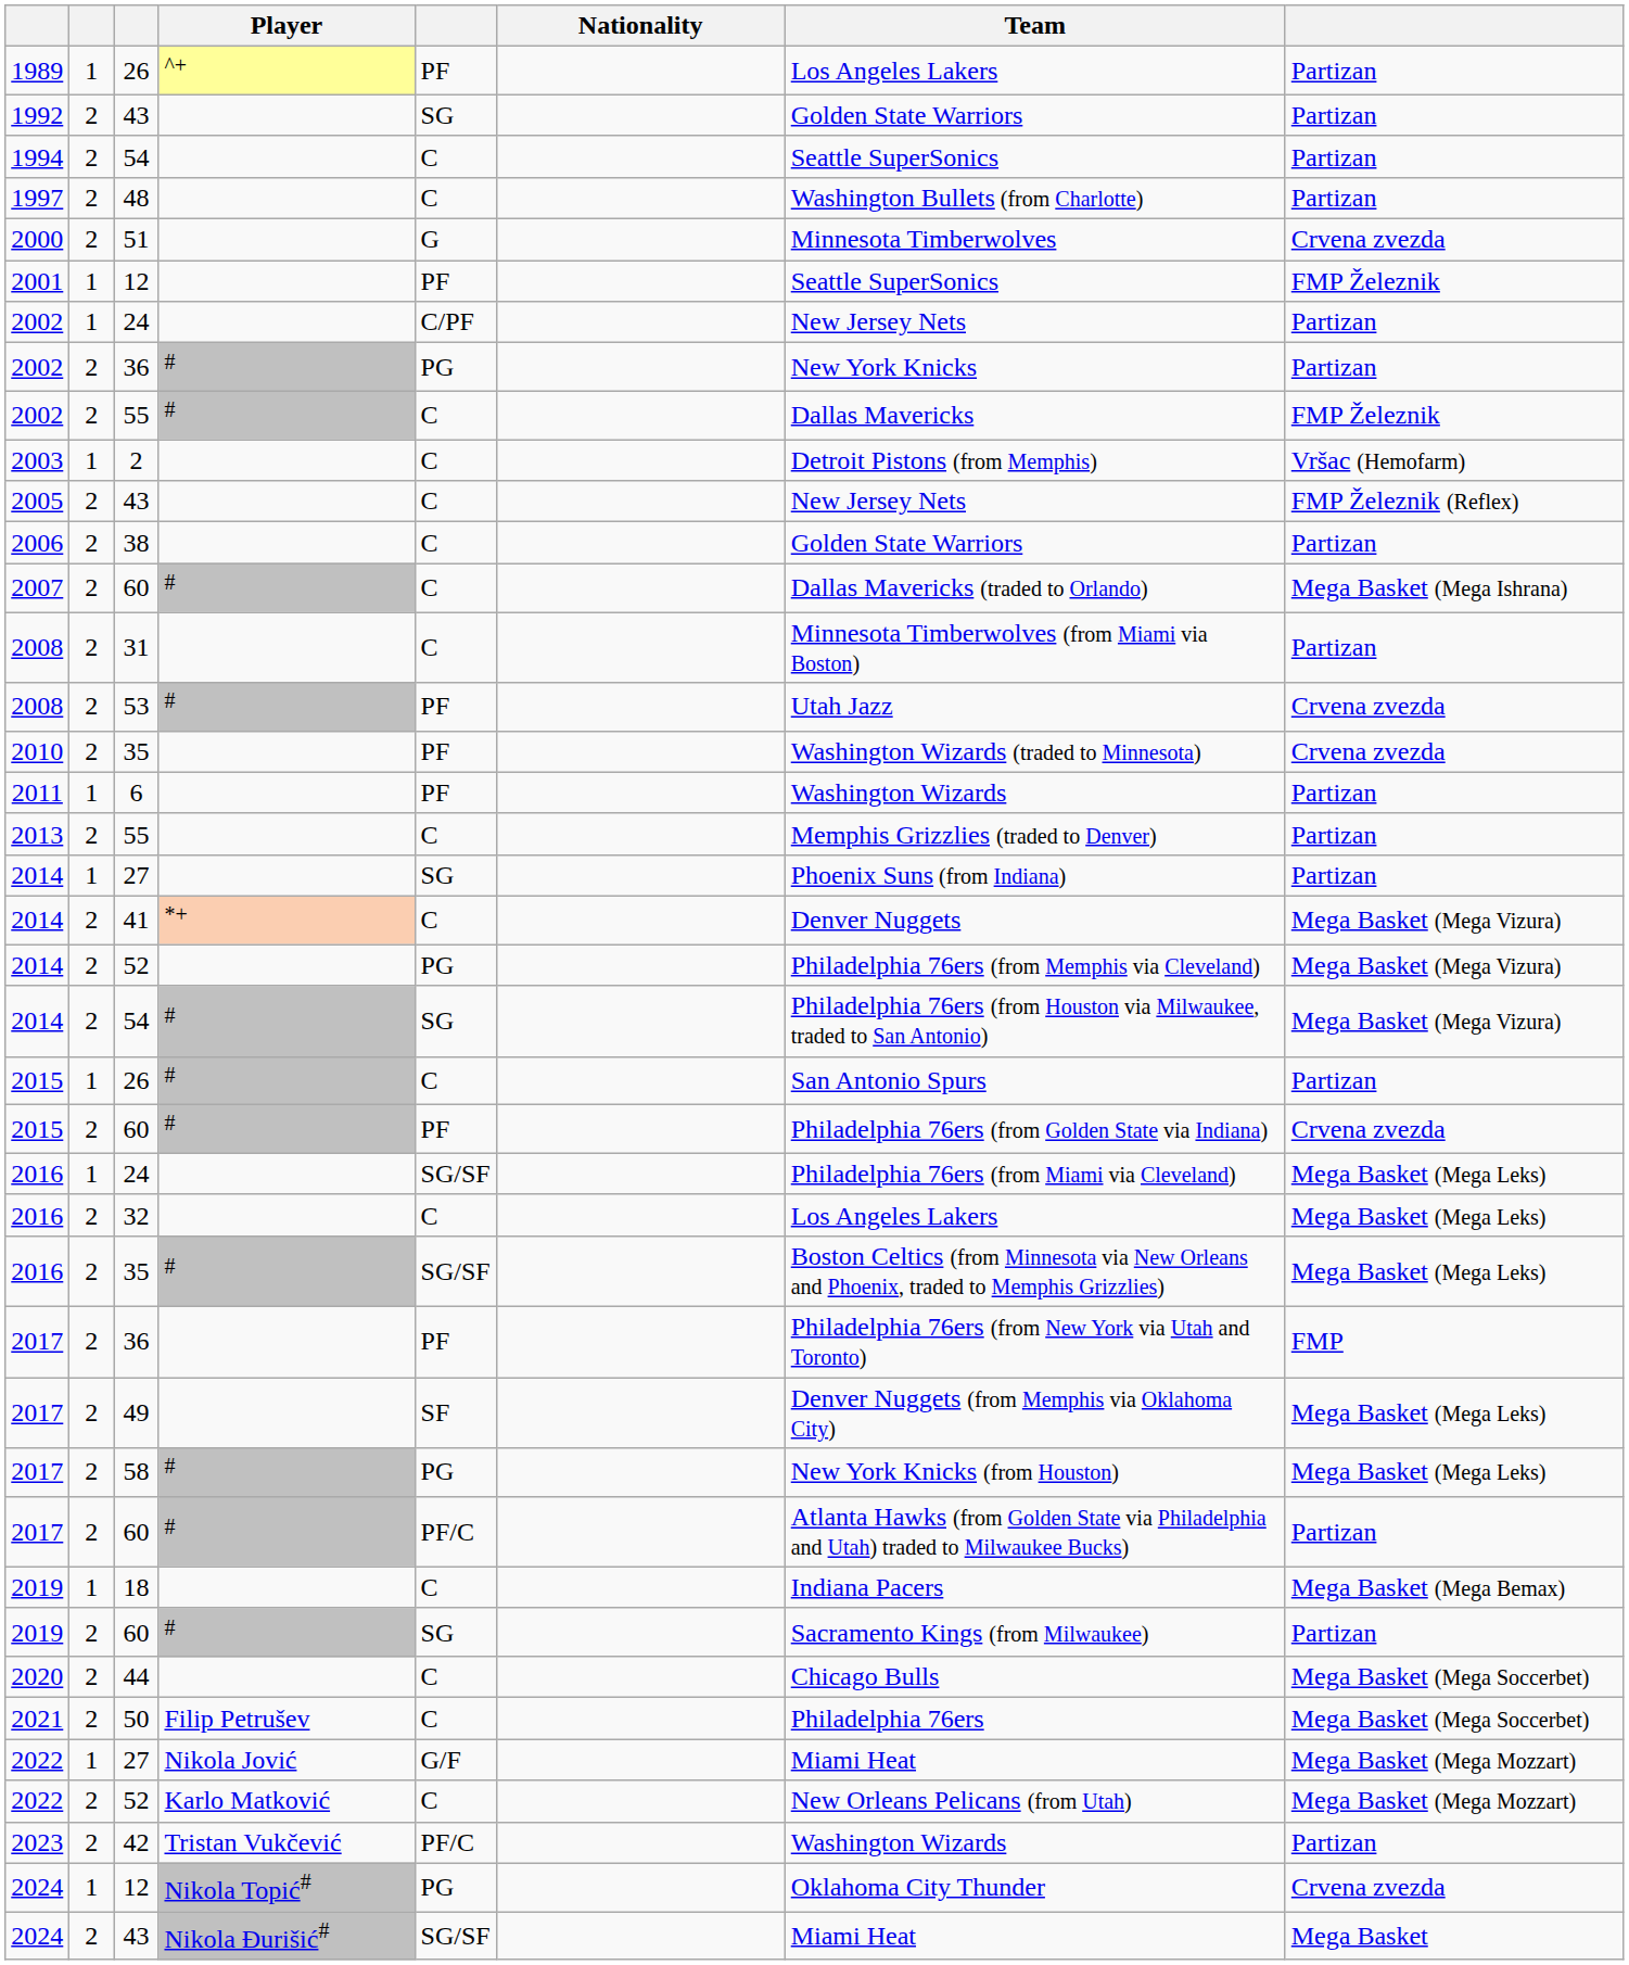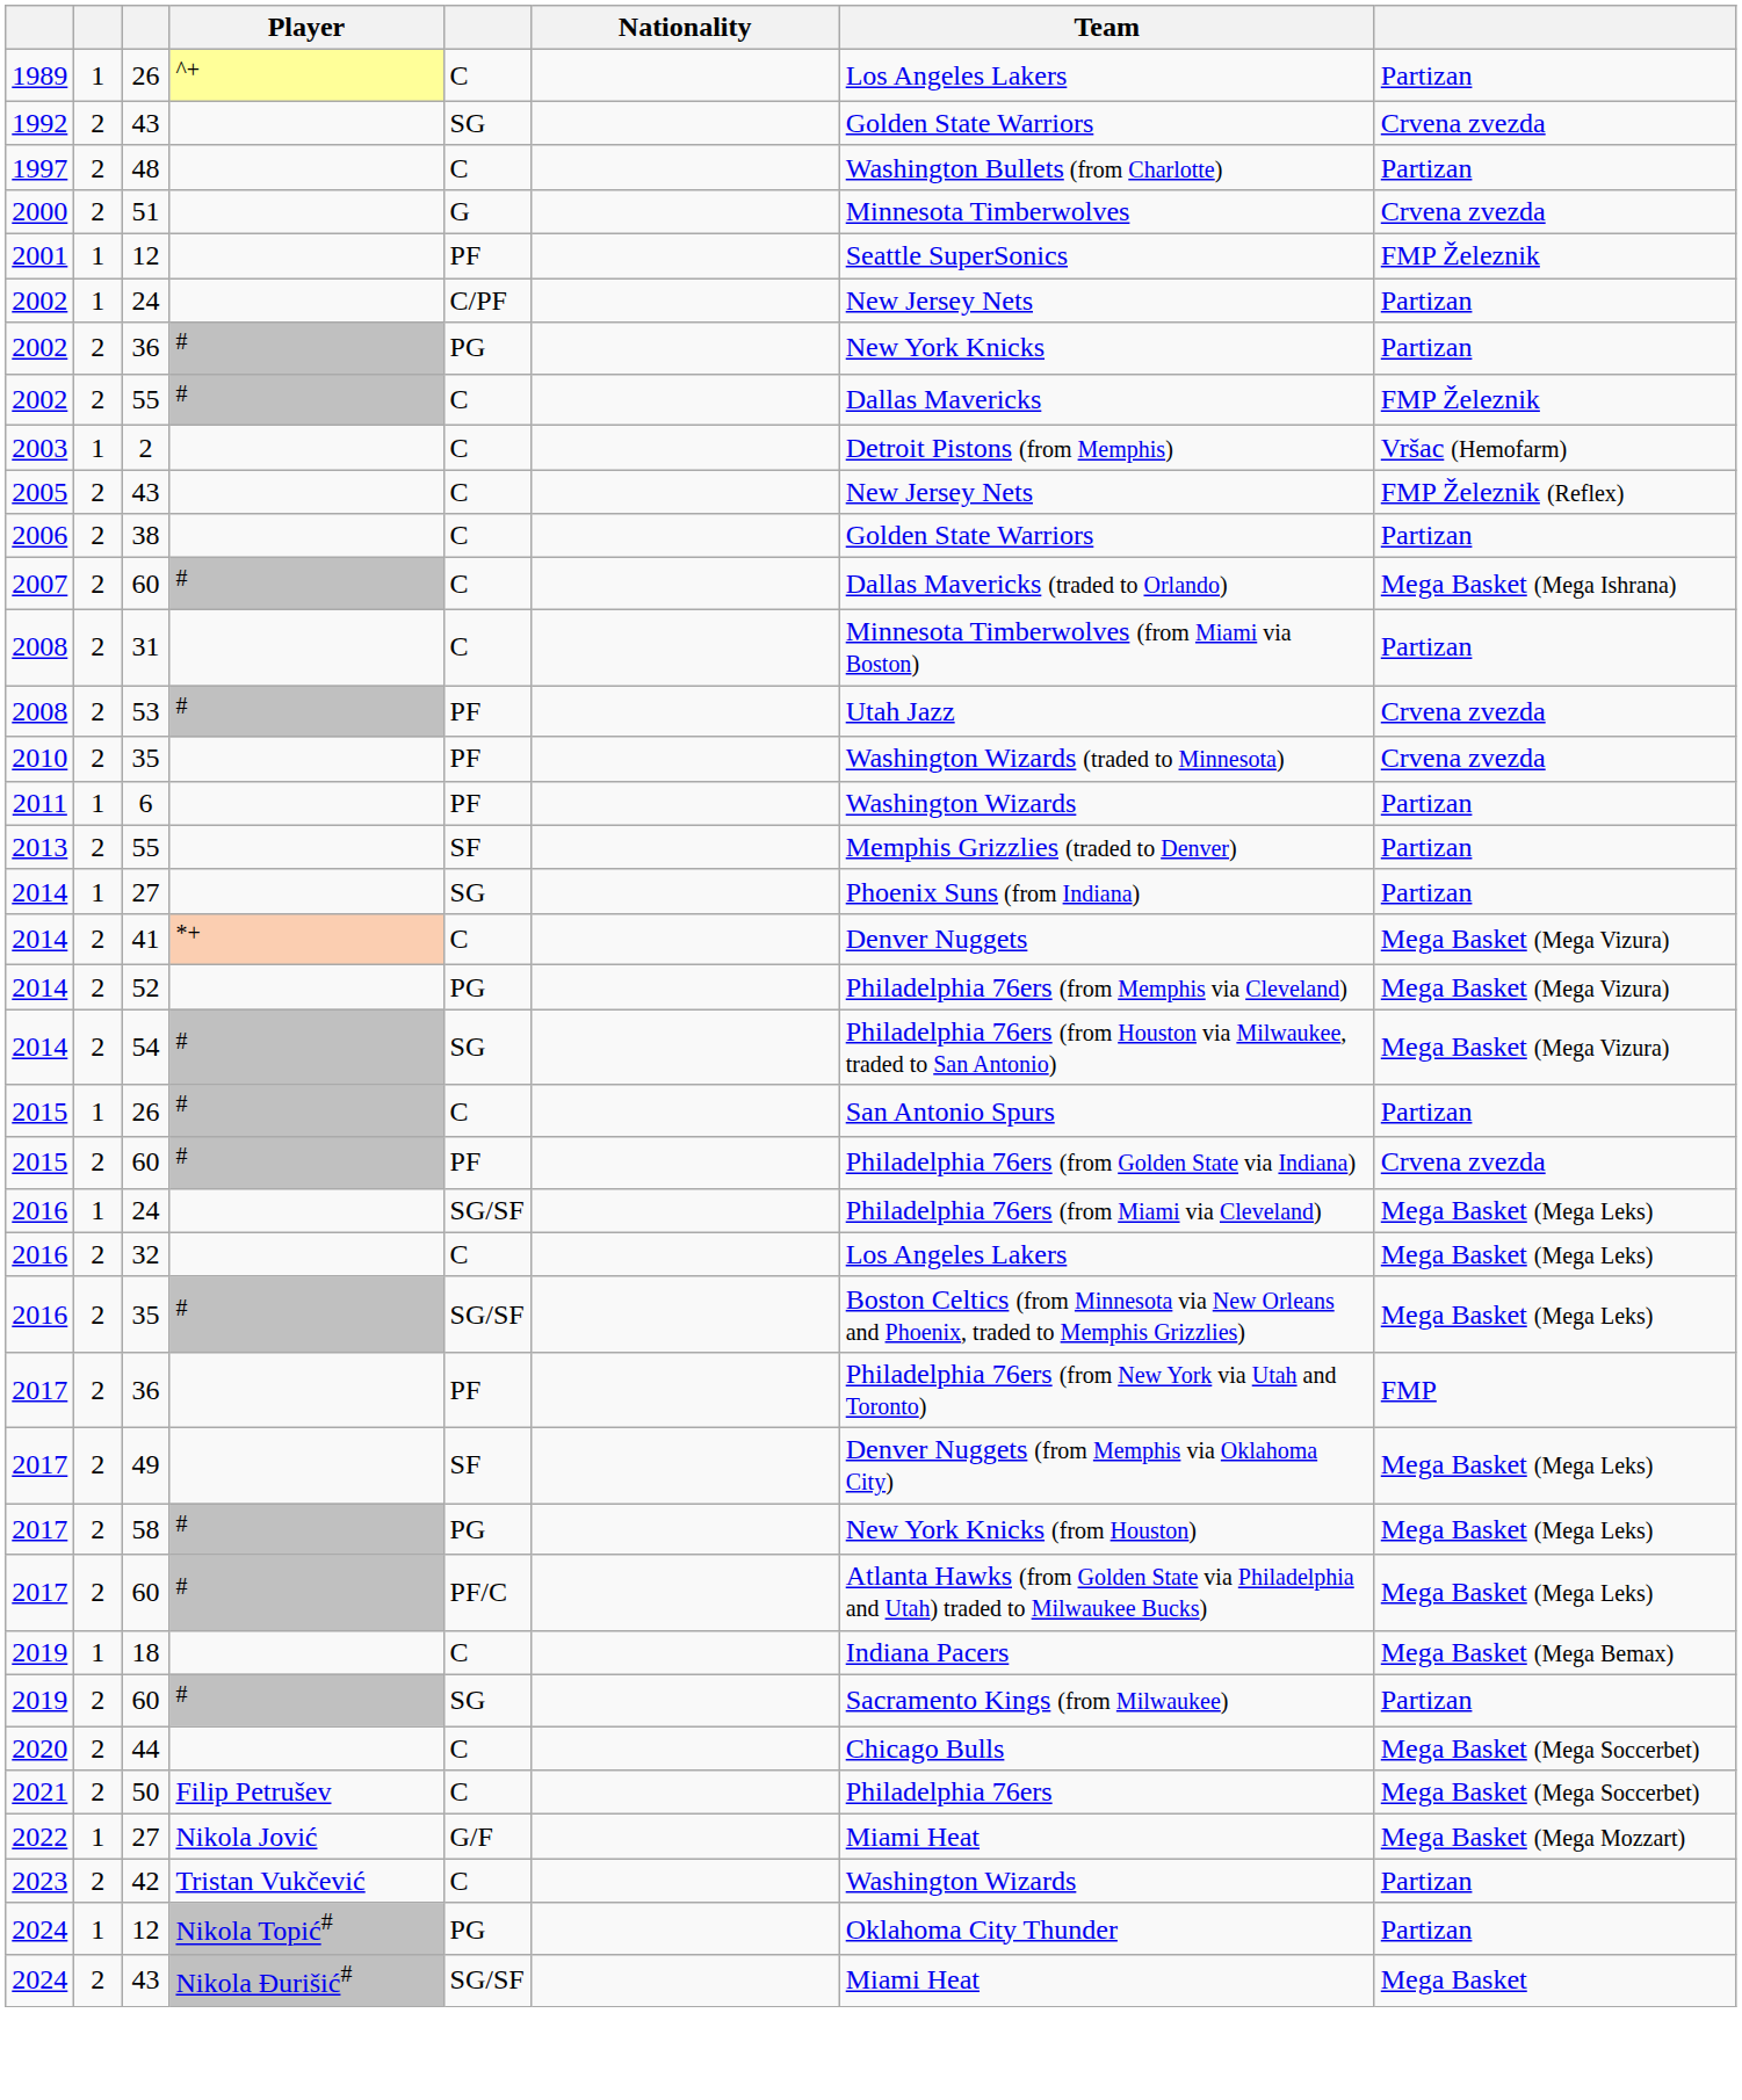1989 / 26 | column 5: PF -> C
1992 / 43 | column 8: Partizan -> Crvena zvezda
- row: 1994 | 2 | 54 | C | Seattle SuperSonics | Partizan
2013 / 55 | column 5: C -> SF
2017 / 60 | column 8: Partizan -> Mega Basket (Mega Leks)
- row: 2022 | 2 | 52 | Karlo Matković | C | New Orleans Pelicans (from Utah) | Mega Basket (Mega Mozzart)
42 | column 5: PF/C -> C
2024 / 12 | column 8: Crvena zvezda -> Partizan
